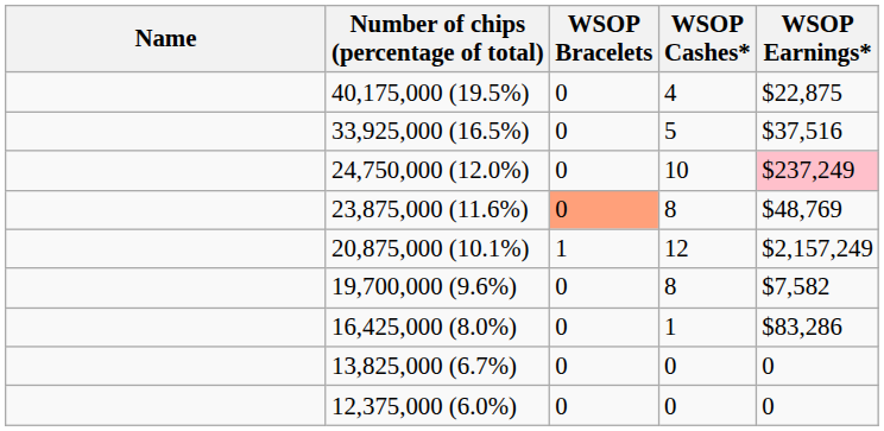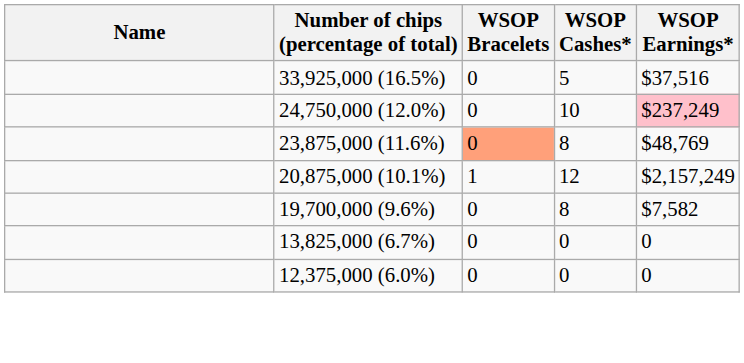- row: 40,175,000 (19.5%) | 0 | 4 | $22,875
- row: 16,425,000 (8.0%) | 0 | 1 | $83,286
